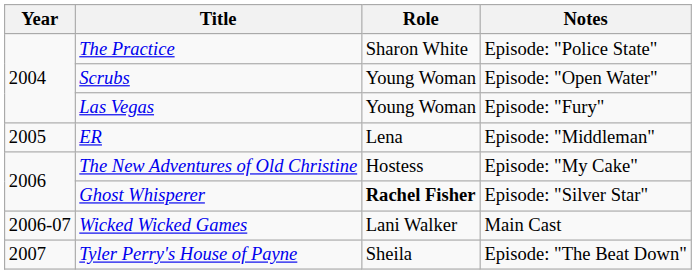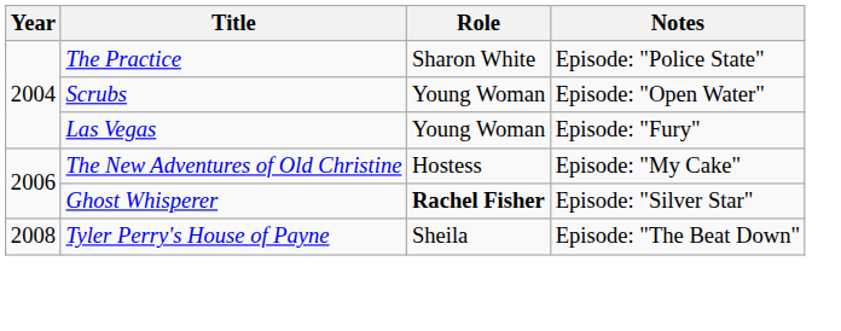- row: 2005 | ER | Lena | Episode: "Middleman"
- row: 2006-07 | Wicked Wicked Games | Lani Walker | Main Cast
Tyler Perry's House of Payne | Year: 2007 -> 2008
